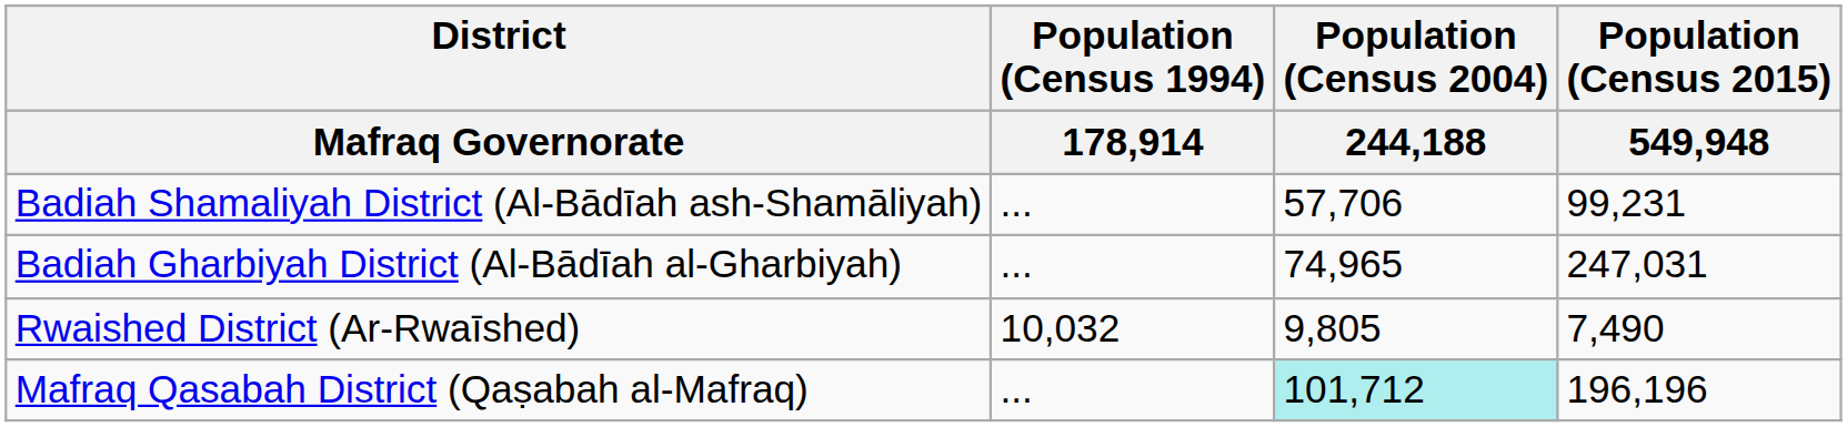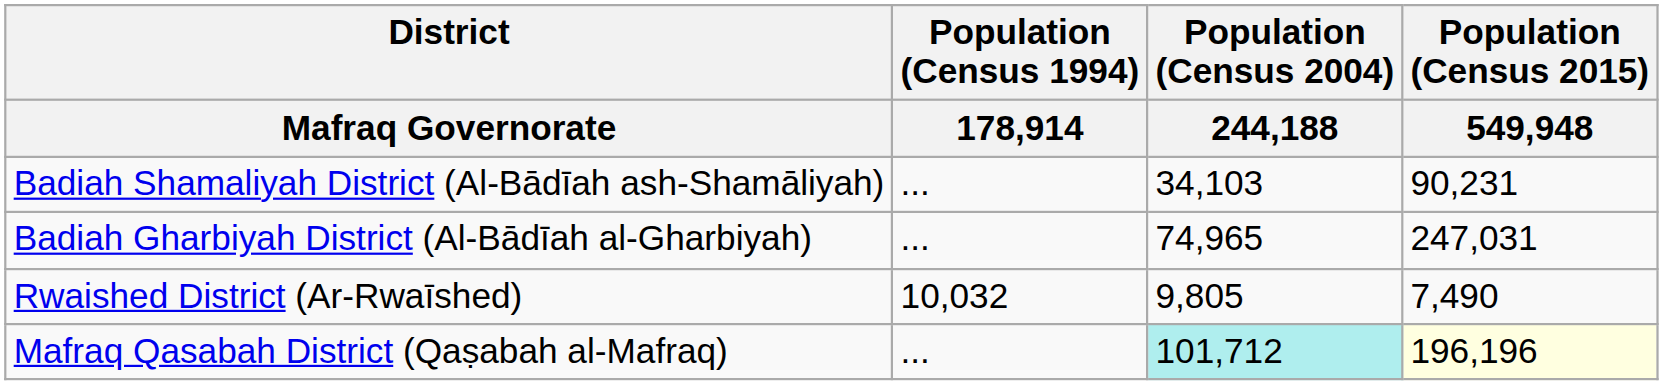Badiah Shamaliyah District (Al-Bādīah ash-Shamāliyah) | Population (Census 2004) / 244,188: 57,706 -> 34,103
Badiah Shamaliyah District (Al-Bādīah ash-Shamāliyah) | Population (Census 2015) / 549,948: 99,231 -> 90,231
Mafraq Qasabah District (Qaṣabah al-Mafraq) | Population (Census 2015) / 549,948: no background -> lightyellow background
